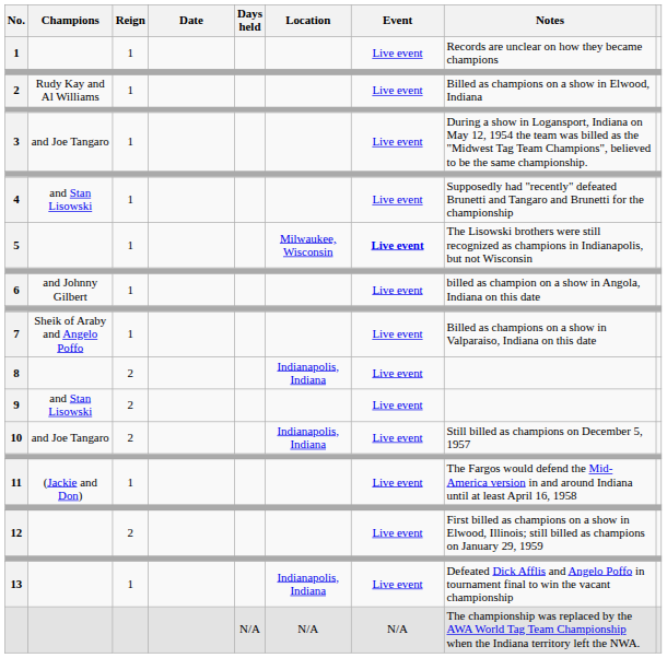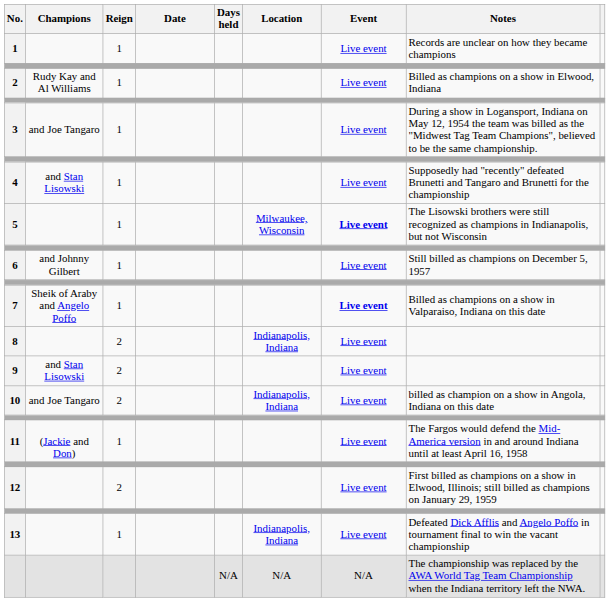6 | Notes: billed as champion on a show in Angola, Indiana on this date -> Still billed as champions on December 5, 1957
7 | Event: normal -> bold
10 | Notes: Still billed as champions on December 5, 1957 -> billed as champion on a show in Angola, Indiana on this date
